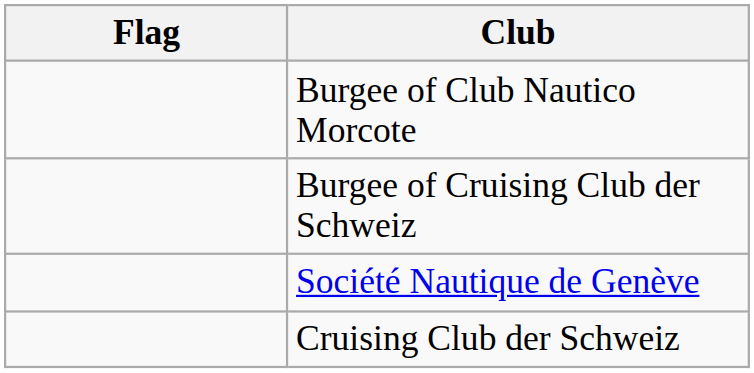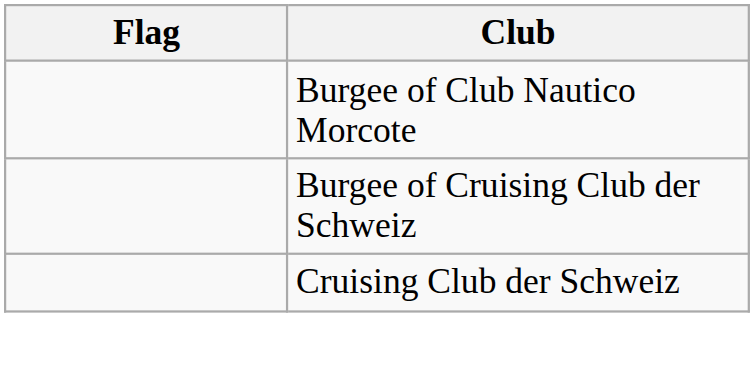- row: Société Nautique de Genève
